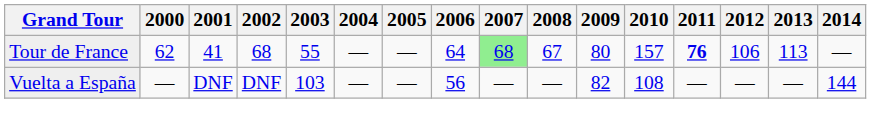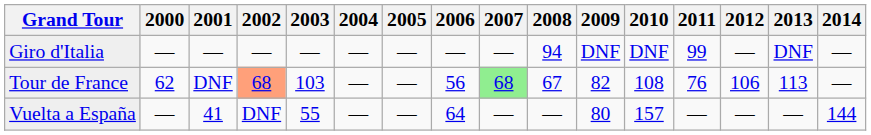+ row: Giro d'Italia | — | — | — | — | — | — | — | — | 94 | DNF | DNF | 99 | — | DNF | —
Tour de France | 2001: 41 -> DNF
Tour de France | 2002: no background -> lightsalmon background
Tour de France | 2003: 55 -> 103
Tour de France | 2006: 64 -> 56
Tour de France | 2009: 80 -> 82
Tour de France | 2010: 157 -> 108
Tour de France | 2011: bold -> normal
Vuelta a España | 2001: DNF -> 41
Vuelta a España | 2003: 103 -> 55
Vuelta a España | 2006: 56 -> 64
Vuelta a España | 2009: 82 -> 80
Vuelta a España | 2010: 108 -> 157
